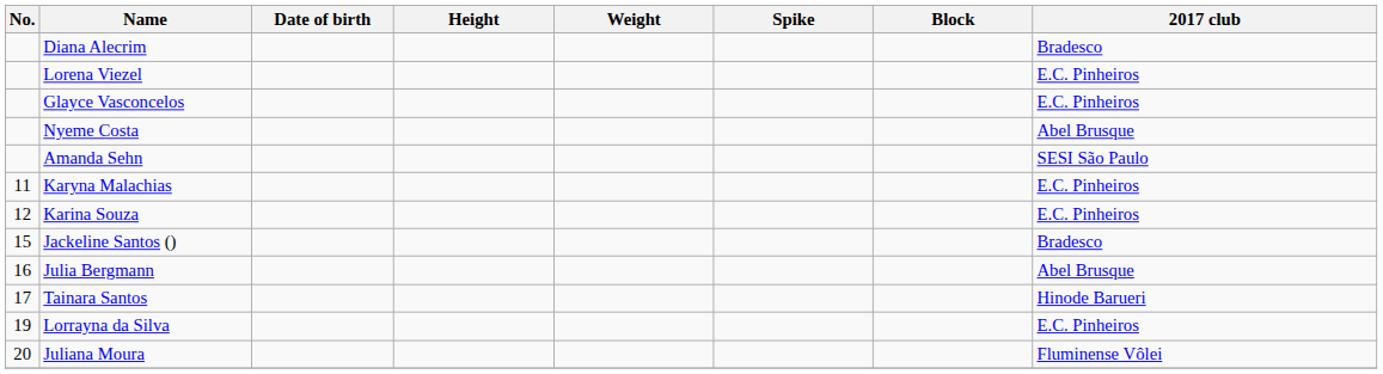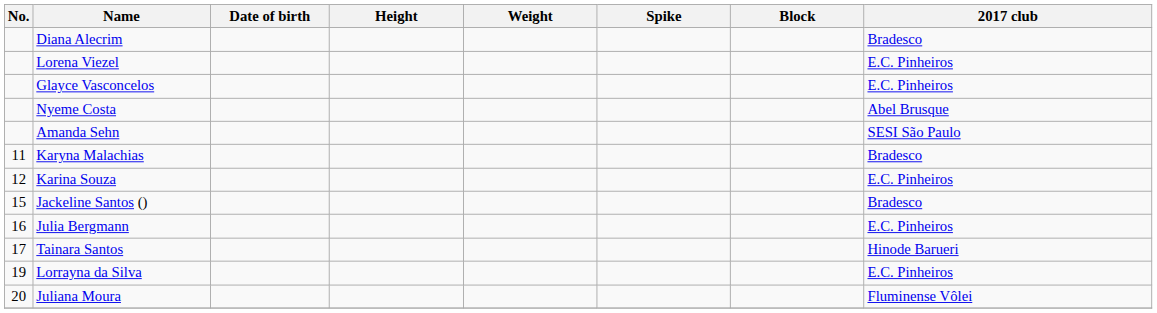Karyna Malachias | 2017 club: E.C. Pinheiros -> Bradesco
Julia Bergmann | 2017 club: Abel Brusque -> E.C. Pinheiros
